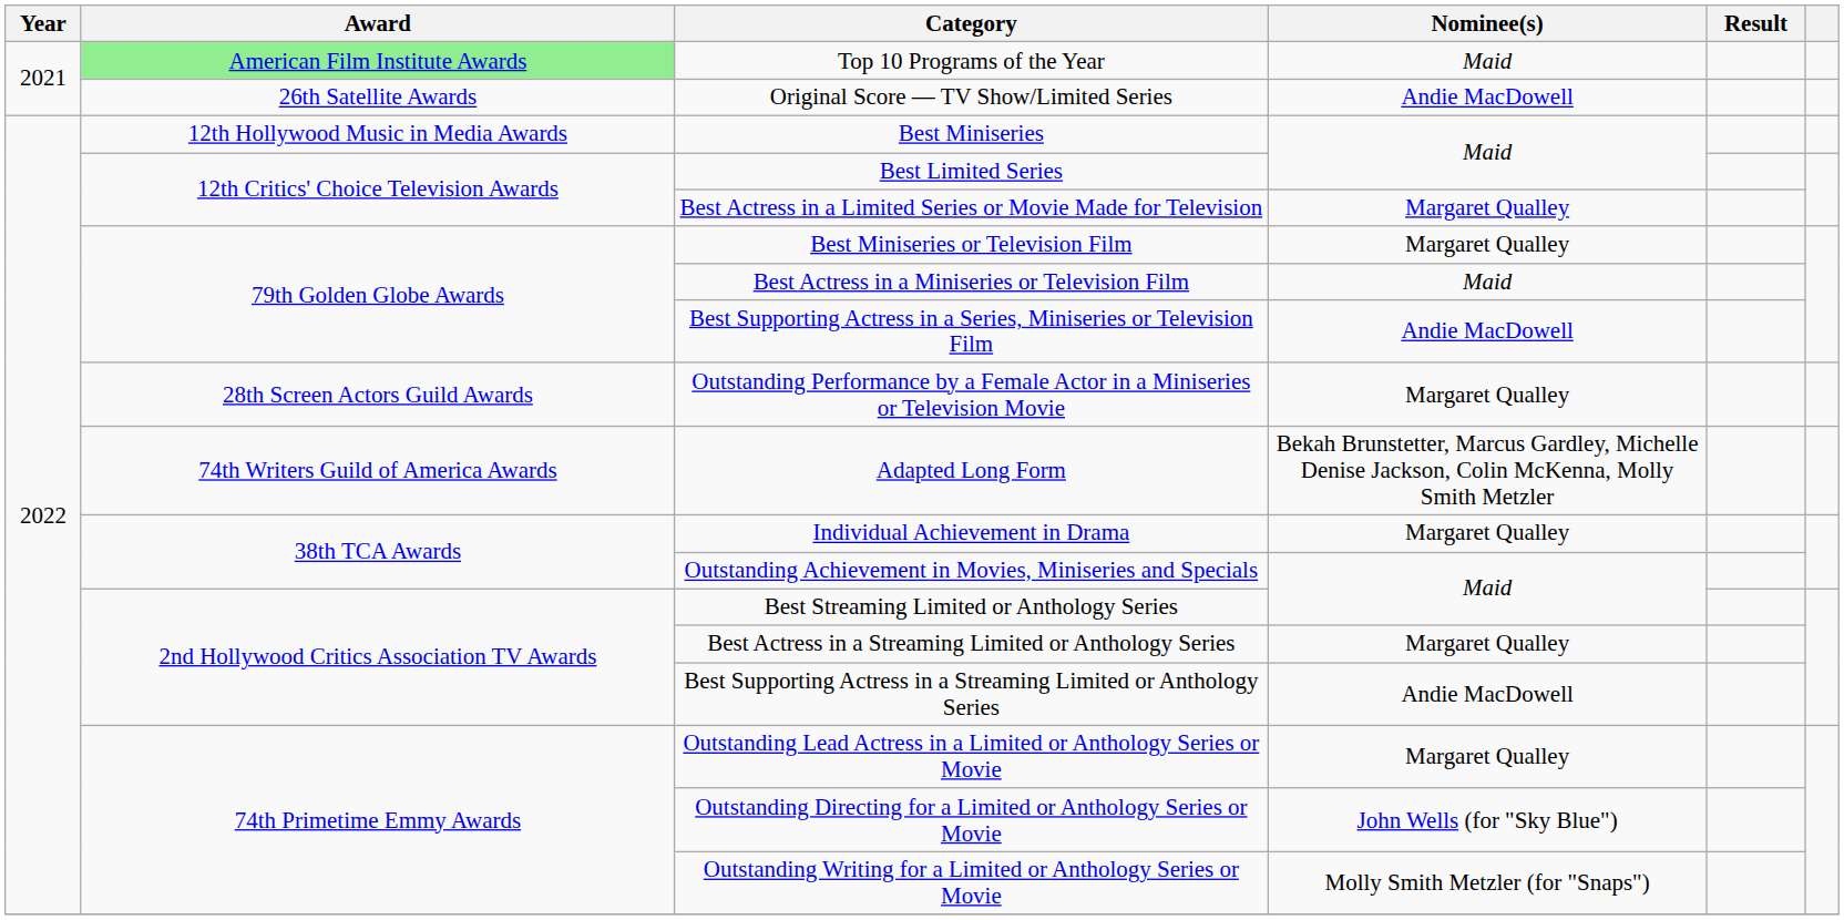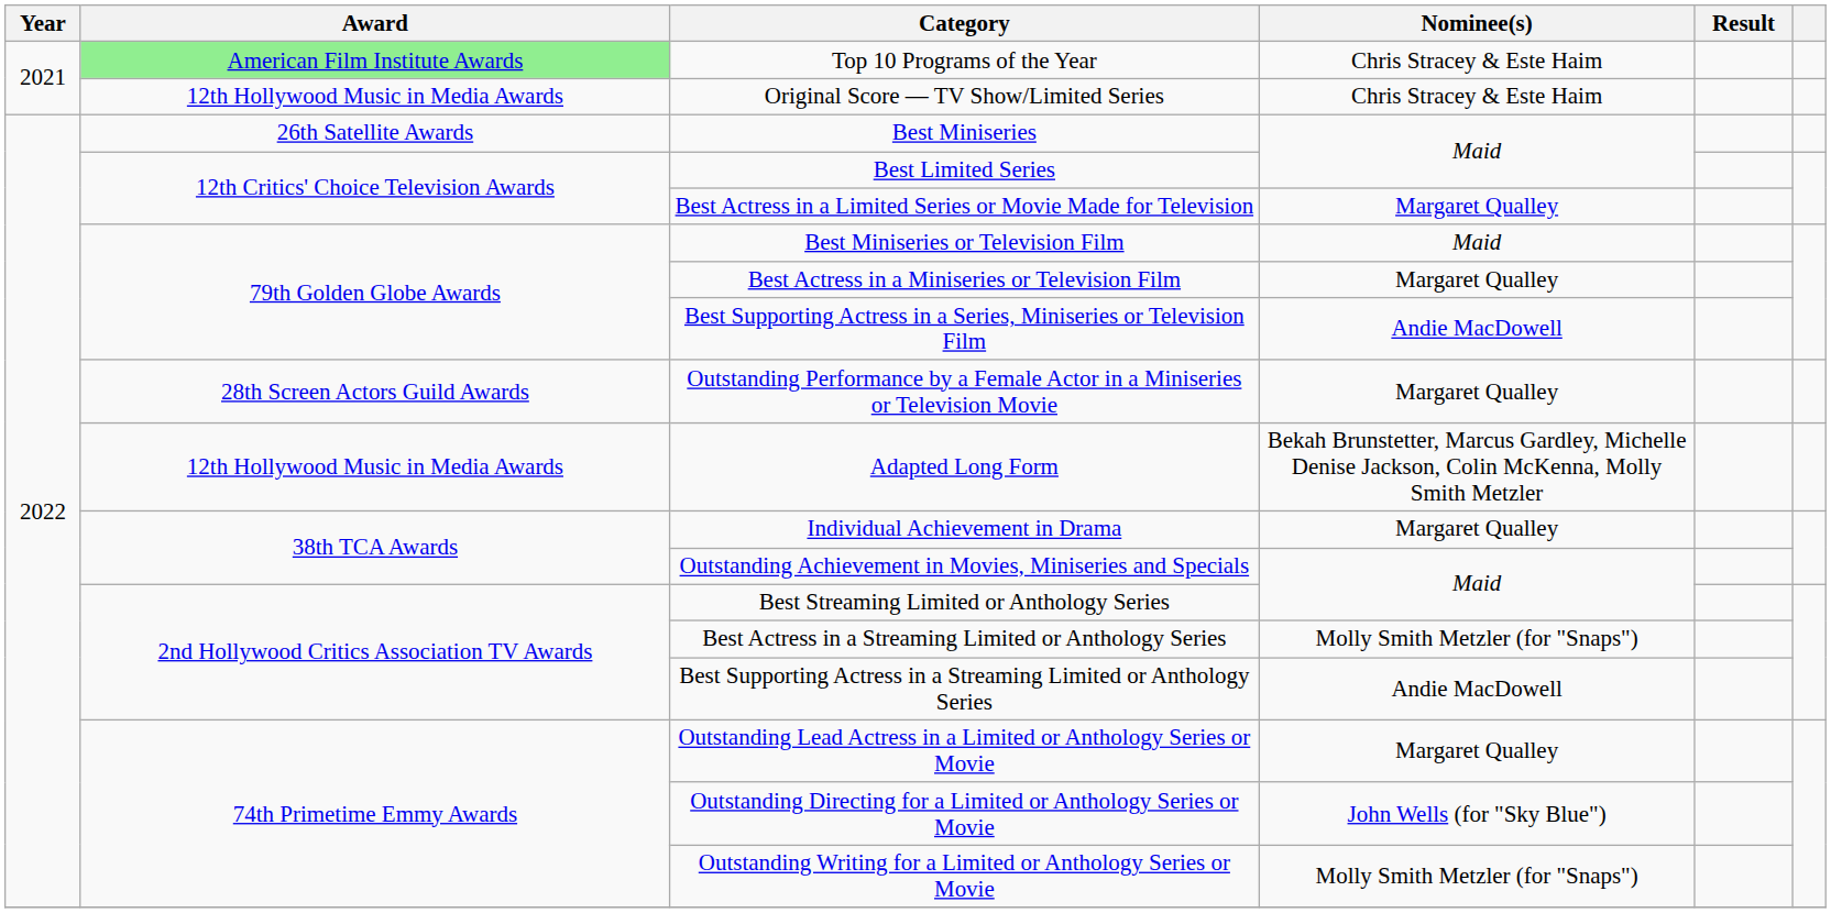Top 10 Programs of the Year | Nominee(s): Maid -> Chris Stracey & Este Haim
Original Score — TV Show/Limited Series | Award: 26th Satellite Awards -> 12th Hollywood Music in Media Awards
Original Score — TV Show/Limited Series | Nominee(s): Andie MacDowell -> Chris Stracey & Este Haim
Best Miniseries | Award: 12th Hollywood Music in Media Awards -> 26th Satellite Awards
Best Miniseries or Television Film | Nominee(s): Margaret Qualley -> Maid
Best Actress in a Miniseries or Television Film | Nominee(s): Maid -> Margaret Qualley
Adapted Long Form | Award: 74th Writers Guild of America Awards -> 12th Hollywood Music in Media Awards
Best Actress in a Streaming Limited or Anthology Series | Nominee(s): Margaret Qualley -> Molly Smith Metzler (for "Snaps")
